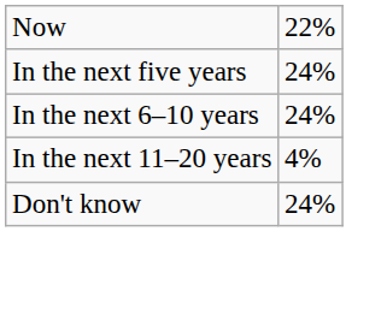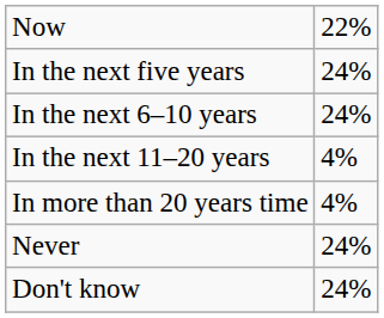+ row: In more than 20 years time | 4%
+ row: Never | 24%
